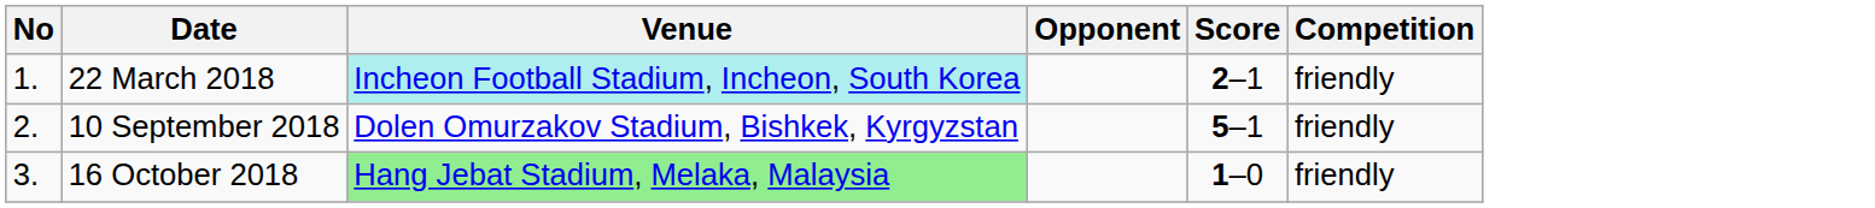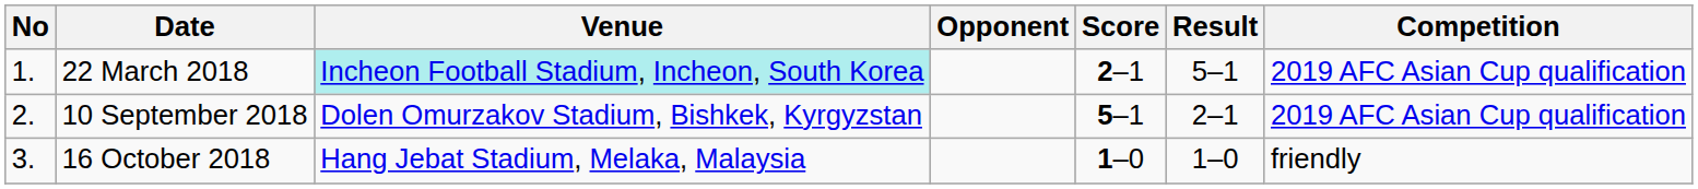+ column: Result | 5–1 | 2–1 | 1–0
22 March 2018 | Competition: friendly -> 2019 AFC Asian Cup qualification
10 September 2018 | Competition: friendly -> 2019 AFC Asian Cup qualification
16 October 2018 | Venue: lightgreen background -> no background
